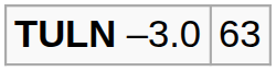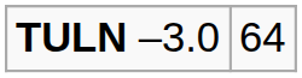TULN –3.0 | column 2: 63 -> 64
